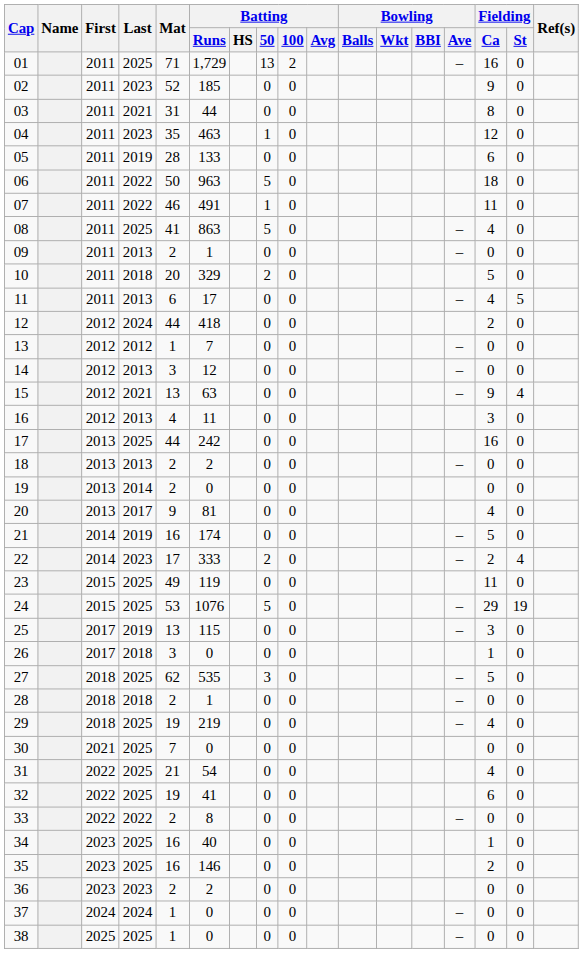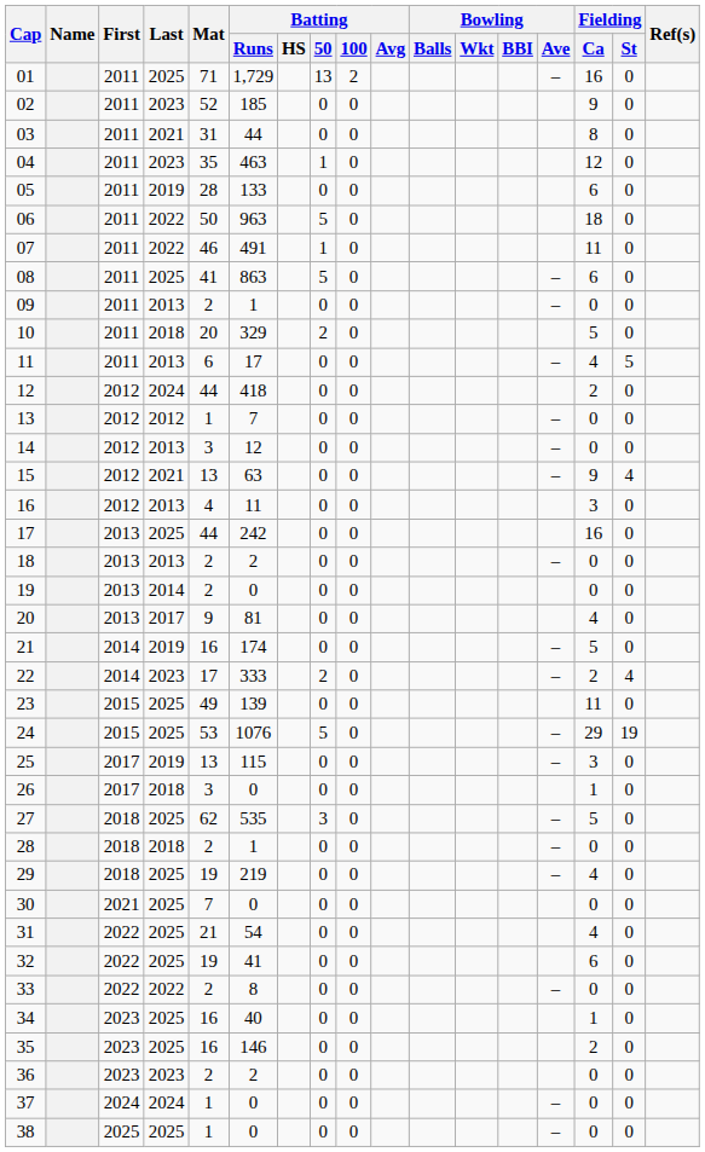08 | Fielding / Ca: 4 -> 6
23 | Batting / Runs: 119 -> 139
